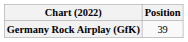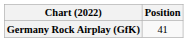Germany Rock Airplay (GfK) | Position: 39 -> 41
